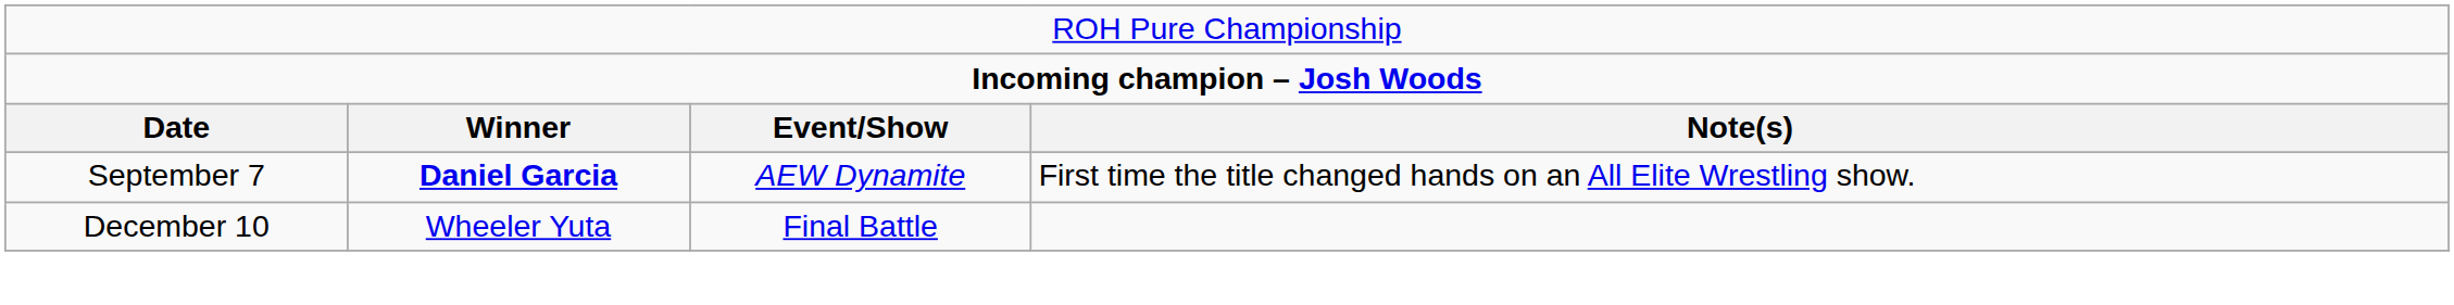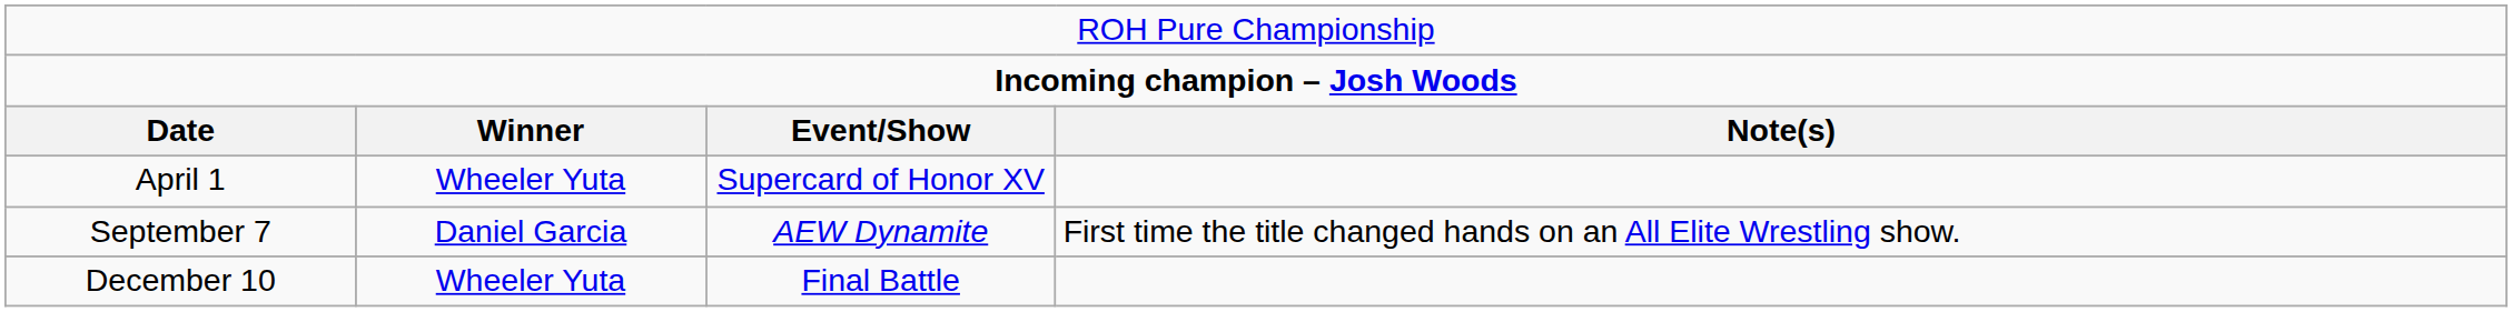+ row: April 1 | Wheeler Yuta | Supercard of Honor XV
September 7 | column 2: bold -> normal
